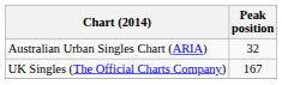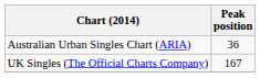Australian Urban Singles Chart (ARIA) | Peak position: 32 -> 36
